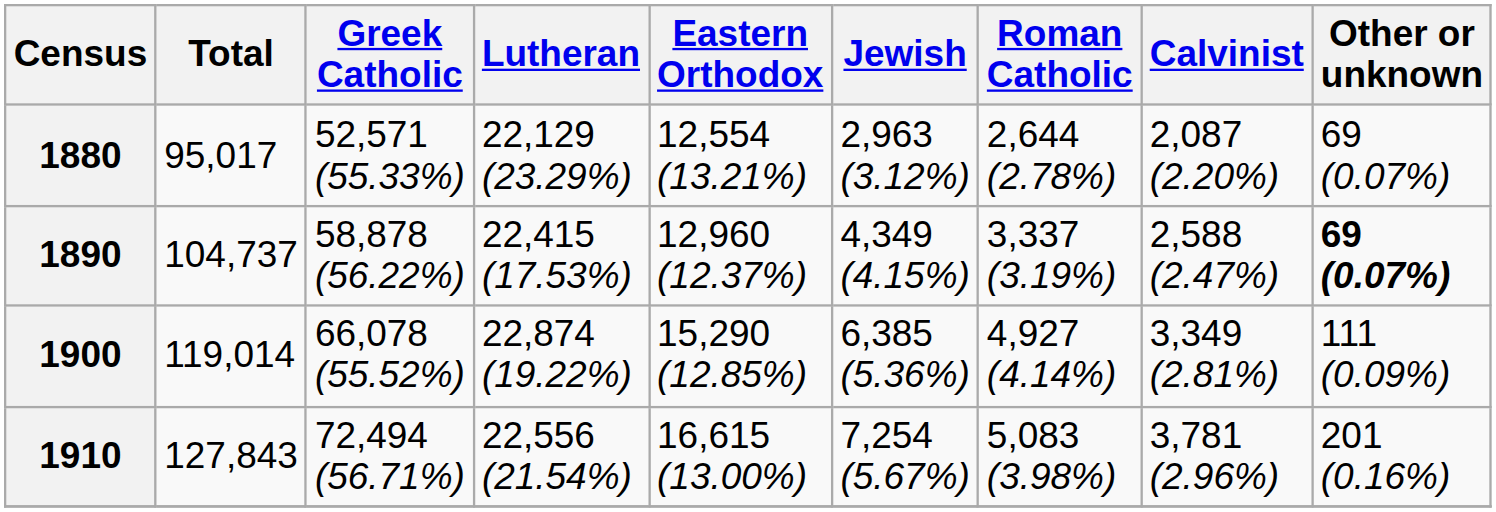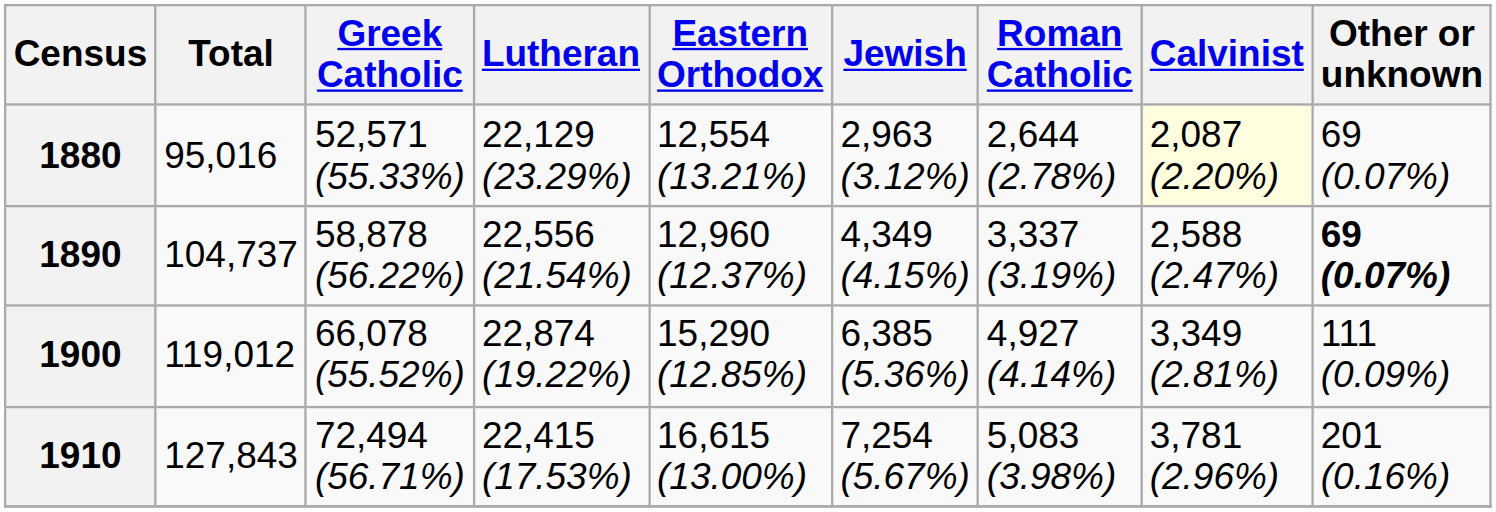1880 | Total: 95,017 -> 95,016
1880 | Calvinist: no background -> lightyellow background
1890 | Lutheran: 22,415 (17.53%) -> 22,556 (21.54%)
1900 | Total: 119,014 -> 119,012
1910 | Lutheran: 22,556 (21.54%) -> 22,415 (17.53%)
